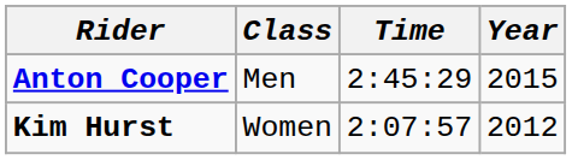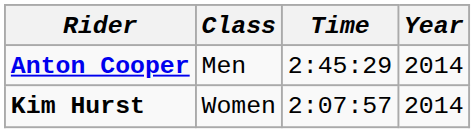Anton Cooper | Year: 2015 -> 2014
Kim Hurst | Year: 2012 -> 2014
